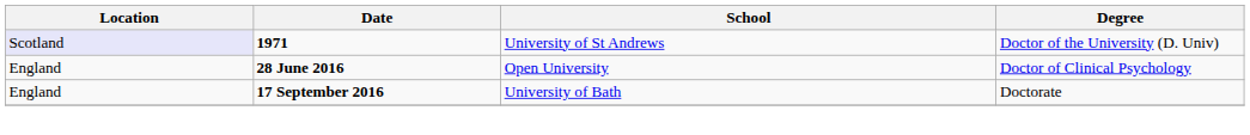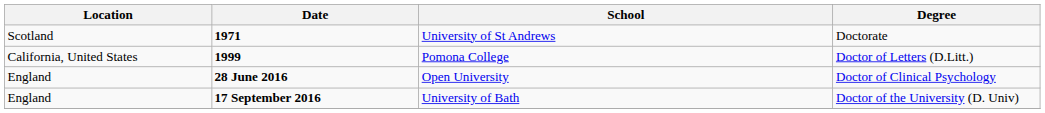1971 | Location: lavender background -> no background
1971 | Degree: Doctor of the University (D. Univ) -> Doctorate
+ row: California, United States | 1999 | Pomona College | Doctor of Letters (D.Litt.)
17 September 2016 | Degree: Doctorate -> Doctor of the University (D. Univ)
